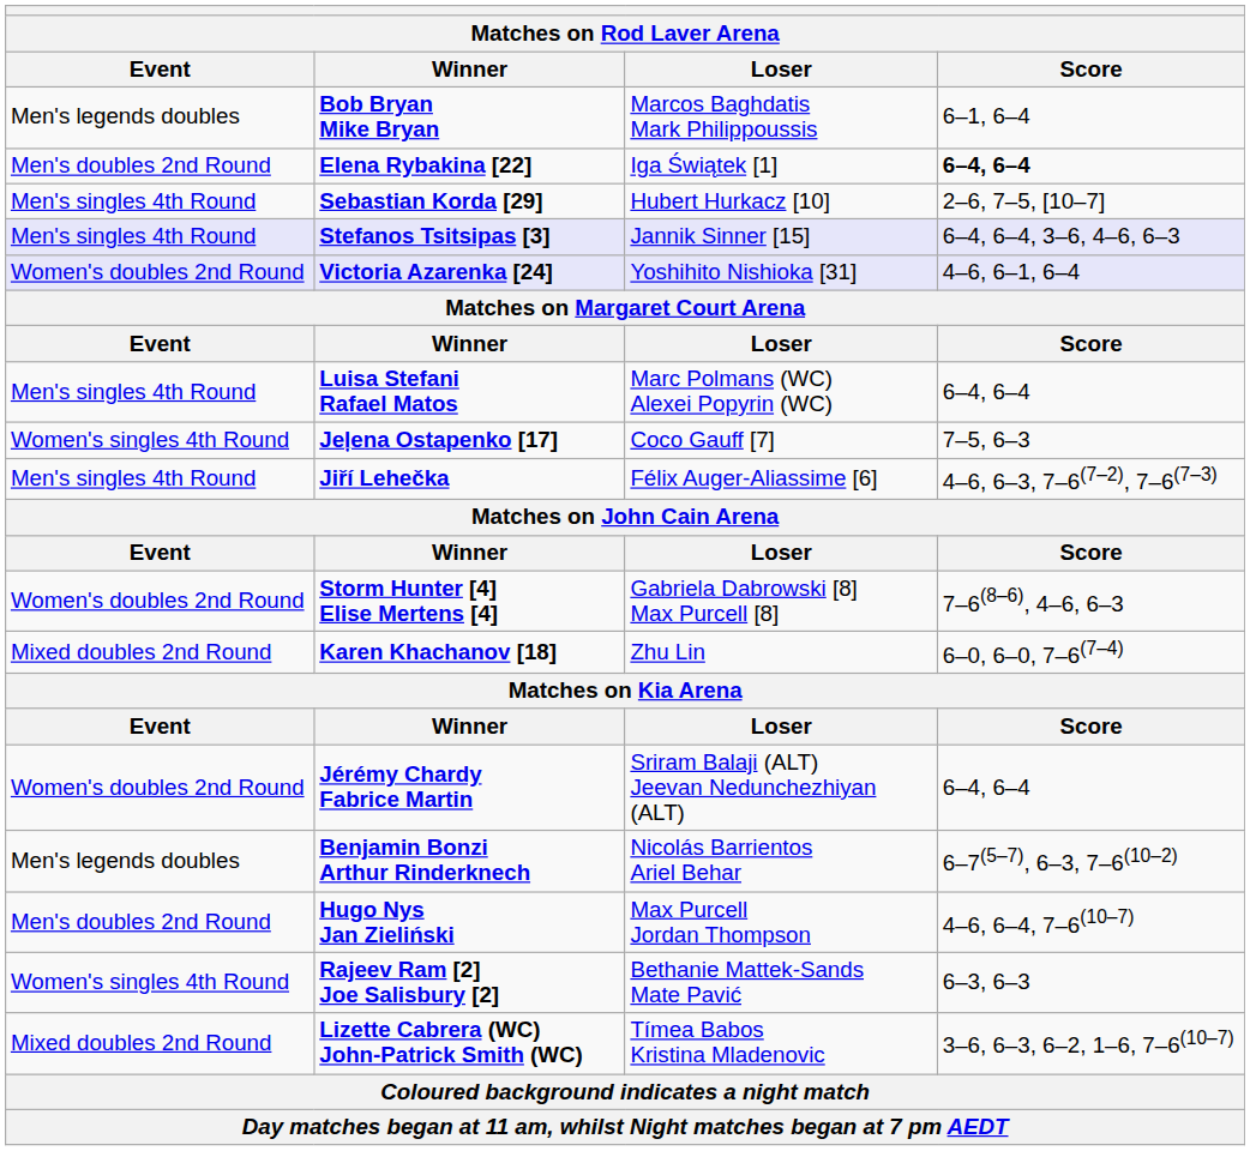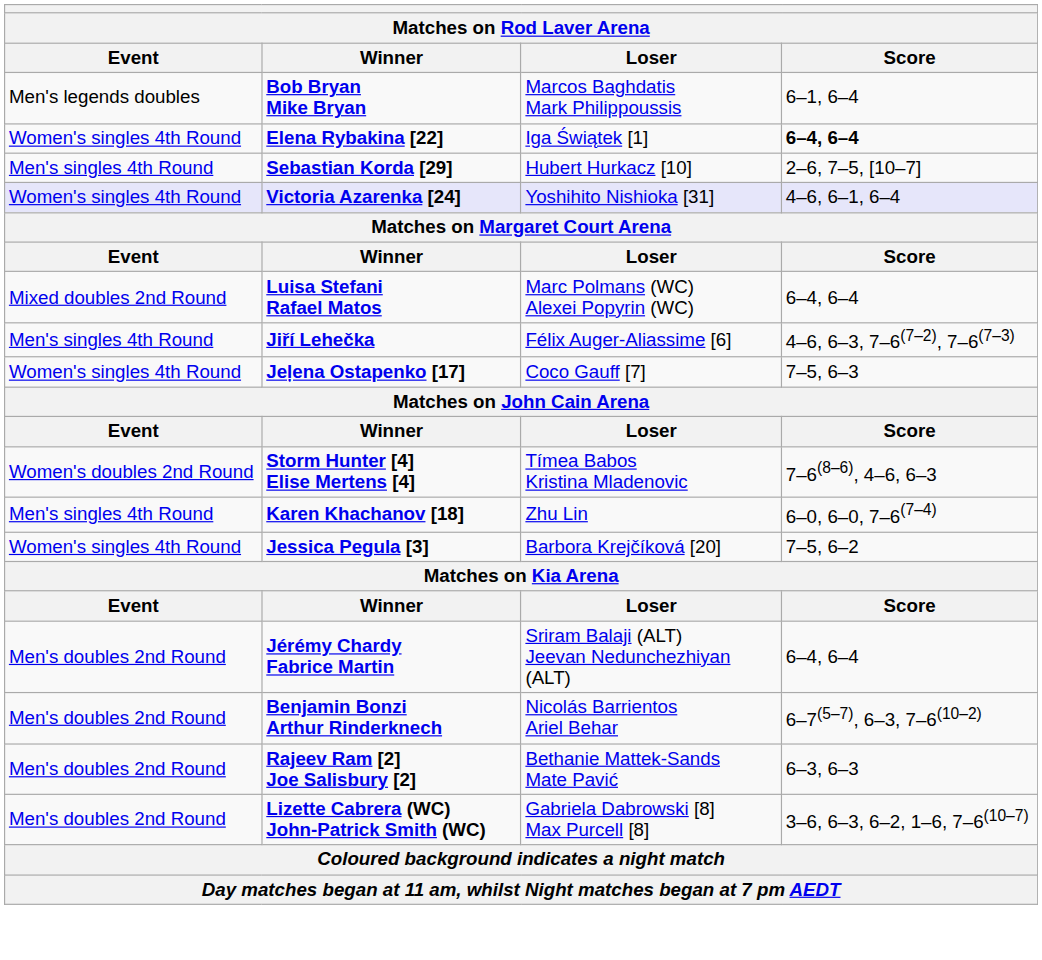Elena Rybakina [22] | Event: Men's doubles 2nd Round -> Women's singles 4th Round
- row: Men's singles 4th Round | Stefanos Tsitsipas [3] | Jannik Sinner [15] | 6–4, 6–4, 3–6, 4–6, 6–3
Victoria Azarenka [24] | Event: Women's doubles 2nd Round -> Women's singles 4th Round
Luisa Stefani Rafael Matos | Event: Men's singles 4th Round -> Mixed doubles 2nd Round
rows swapped: Jeļena Ostapenko [17] <-> Jiří Lehečka
Storm Hunter [4] Elise Mertens [4] | Loser: Gabriela Dabrowski [8] Max Purcell [8] -> Tímea Babos Kristina Mladenovic
Karen Khachanov [18] | Event: Mixed doubles 2nd Round -> Men's singles 4th Round
+ row: Women's singles 4th Round | Jessica Pegula [3] | Barbora Krejčíková [20] | 7–5, 6–2
Jérémy Chardy Fabrice Martin | Event: Women's doubles 2nd Round -> Men's doubles 2nd Round
Benjamin Bonzi Arthur Rinderknech | Event: Men's legends doubles -> Men's doubles 2nd Round
- row: Men's doubles 2nd Round | Hugo Nys Jan Zieliński | Max Purcell Jordan Thompson | 4–6, 6–4, 7–6(10–7)
Rajeev Ram [2] Joe Salisbury [2] | Event: Women's singles 4th Round -> Men's doubles 2nd Round
Lizette Cabrera (WC) John-Patrick Smith (WC) | Event: Mixed doubles 2nd Round -> Men's doubles 2nd Round
Lizette Cabrera (WC) John-Patrick Smith (WC) | Loser: Tímea Babos Kristina Mladenovic -> Gabriela Dabrowski [8] Max Purcell [8]
